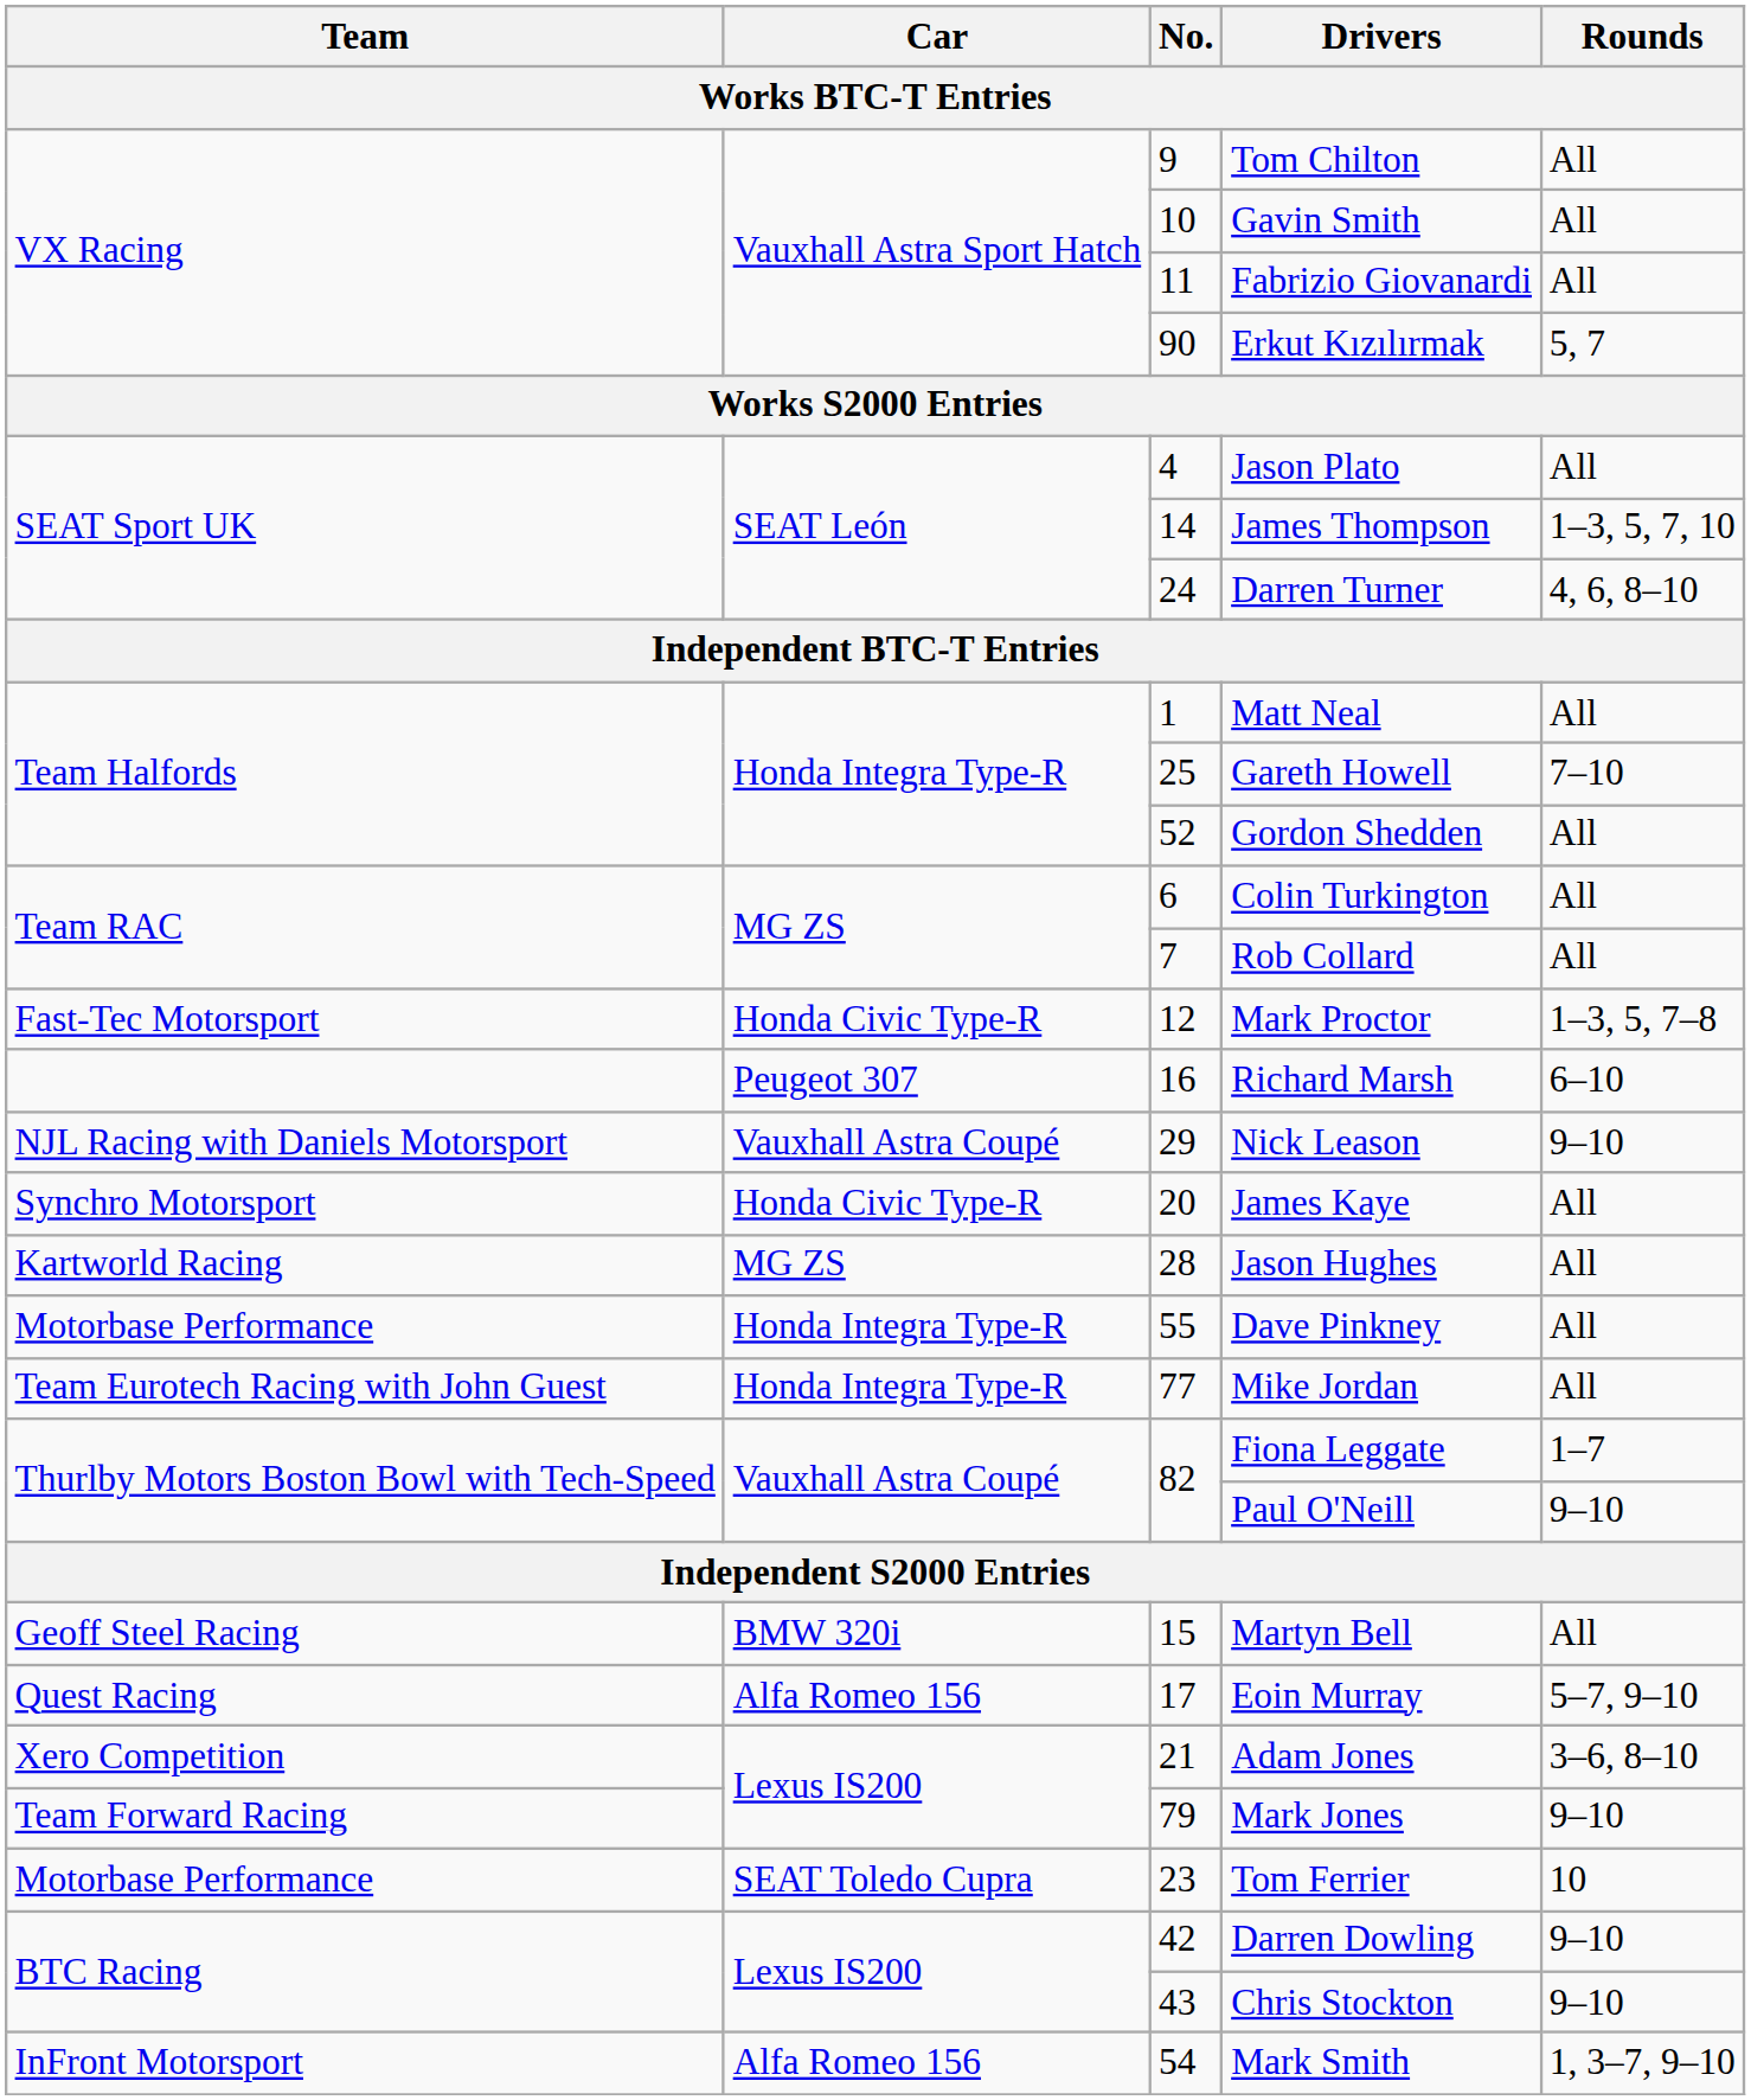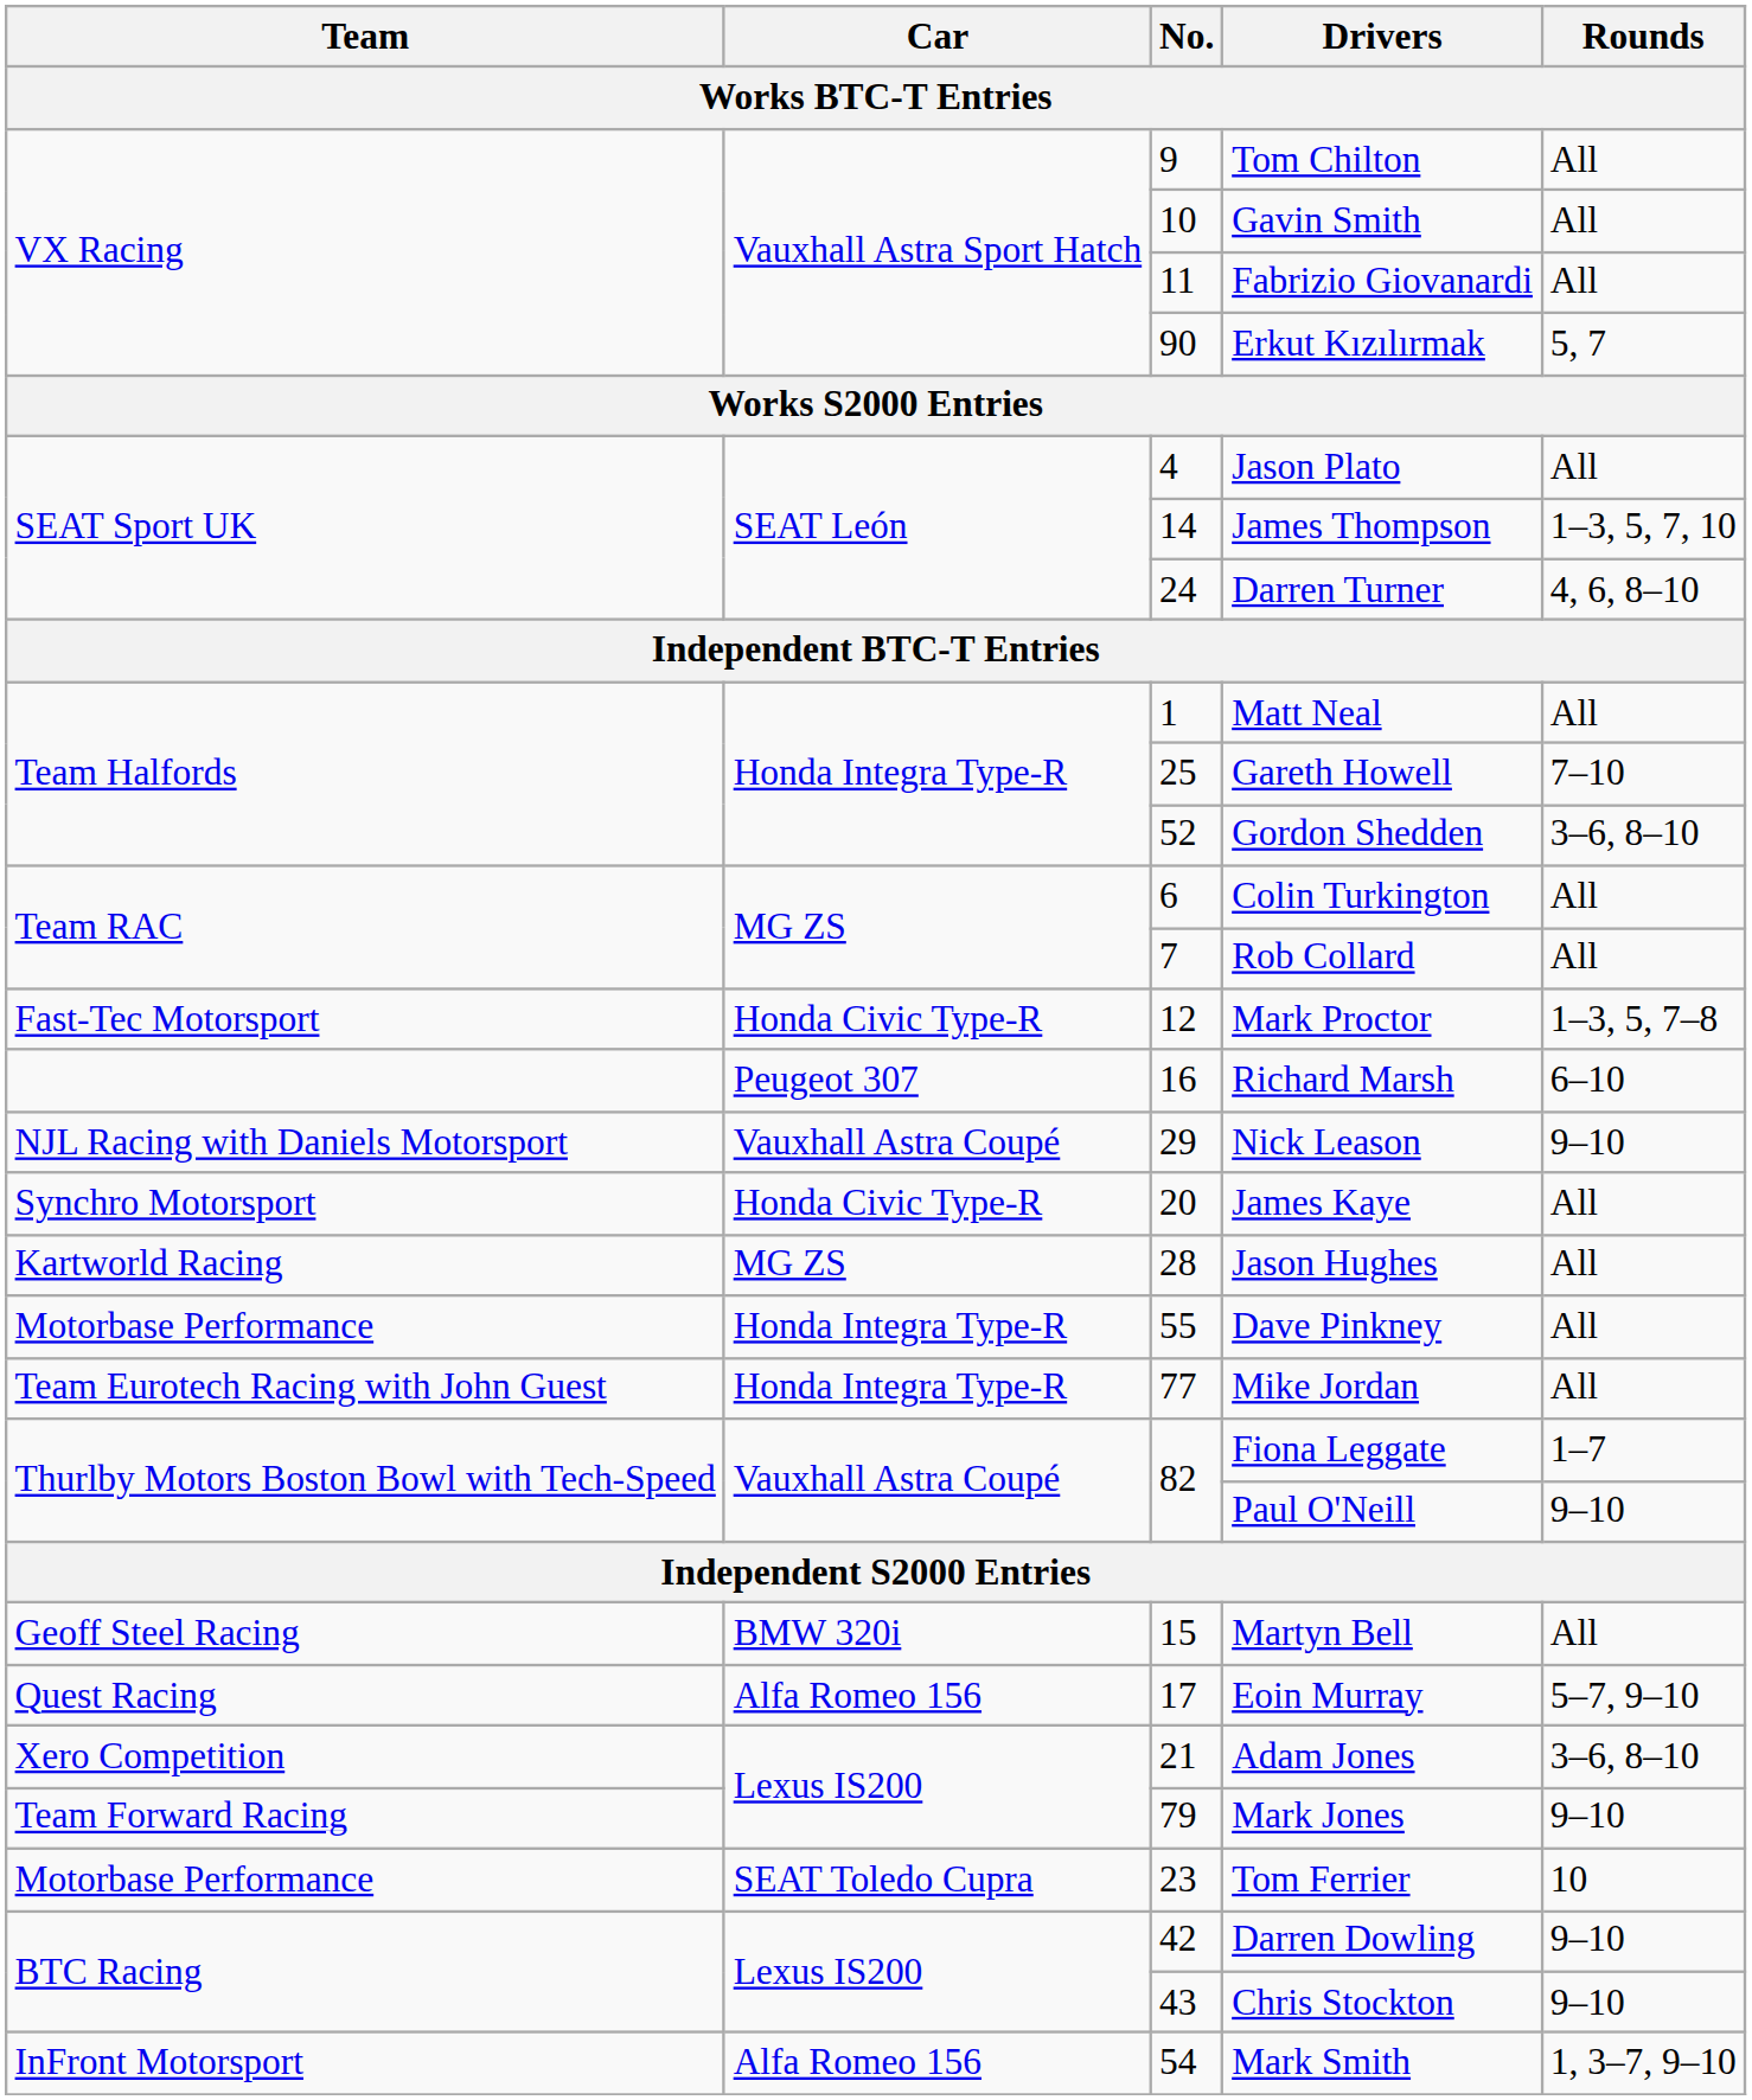Gordon Shedden | Rounds: All -> 3–6, 8–10
